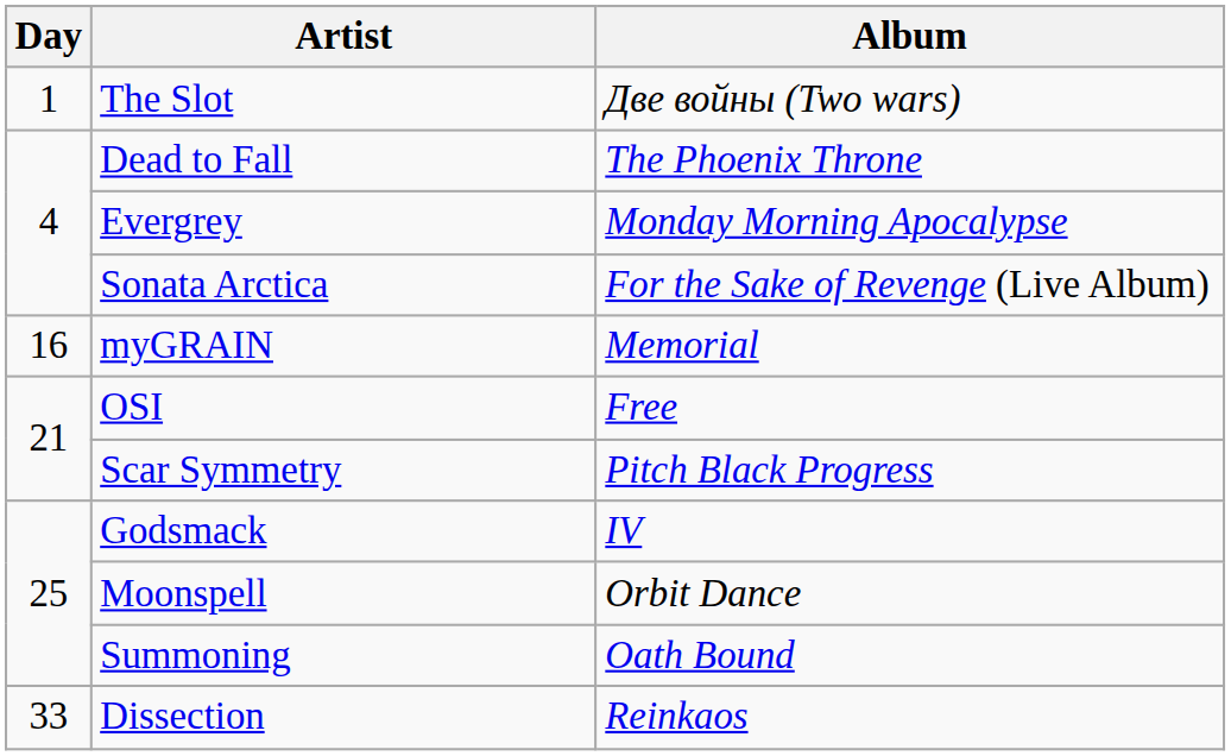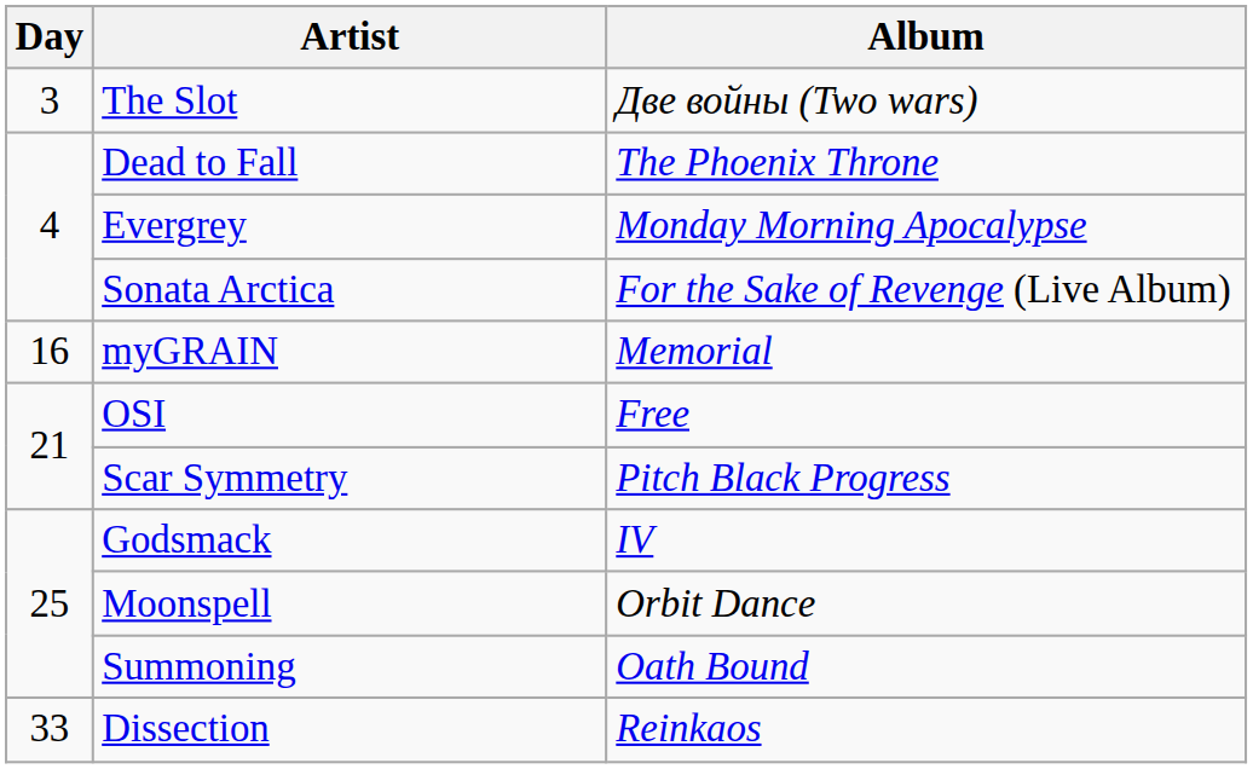The Slot | Day: 1 -> 3
